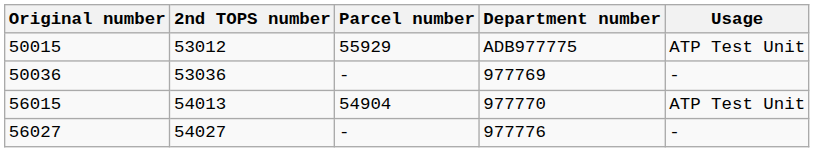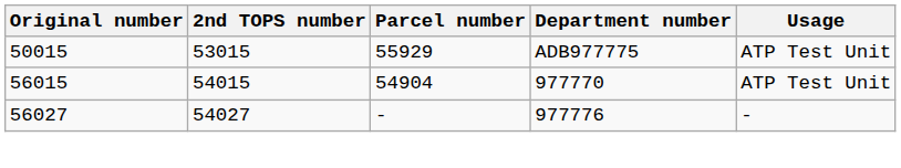50015 | 2nd TOPS number: 53012 -> 53015
- row: 50036 | 53036 | - | 977769 | -
56015 | 2nd TOPS number: 54013 -> 54015
